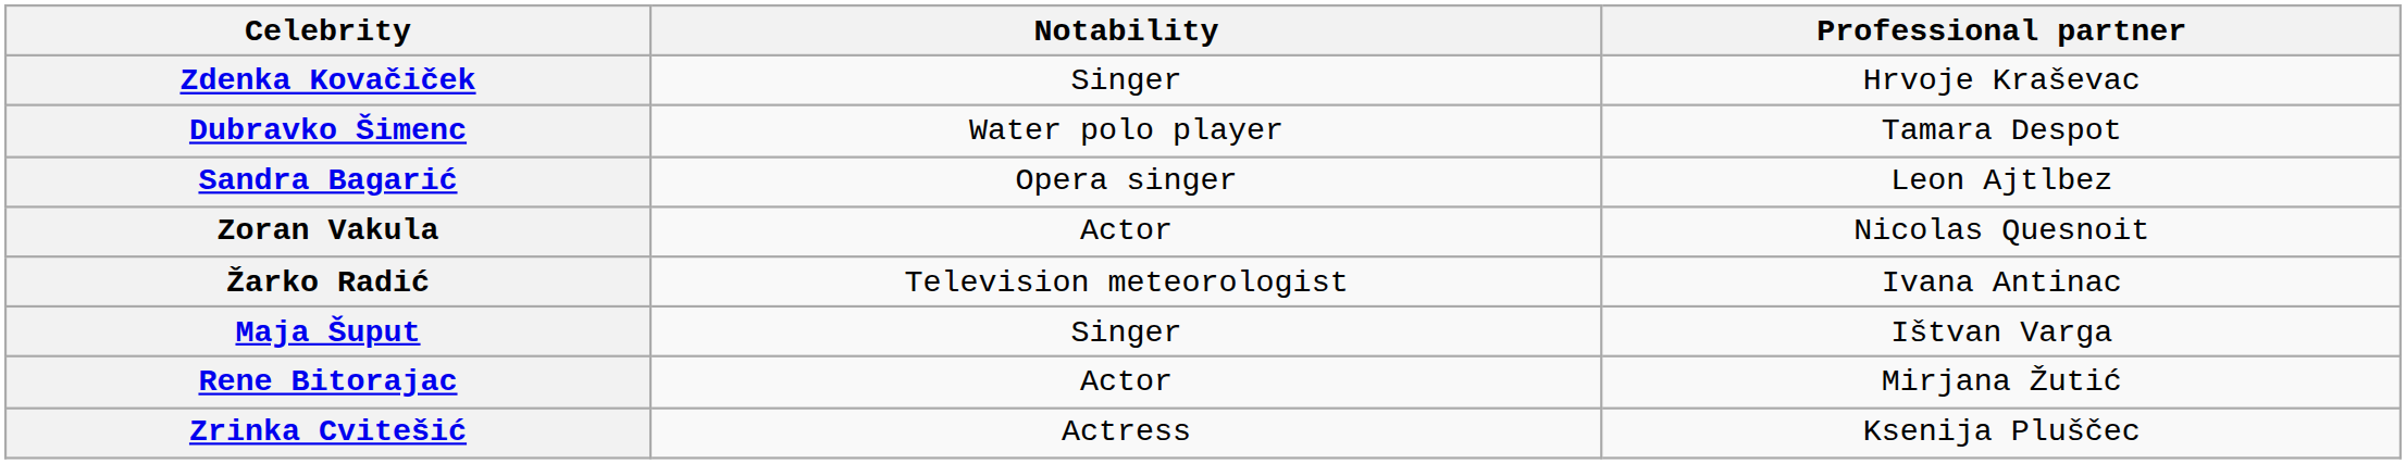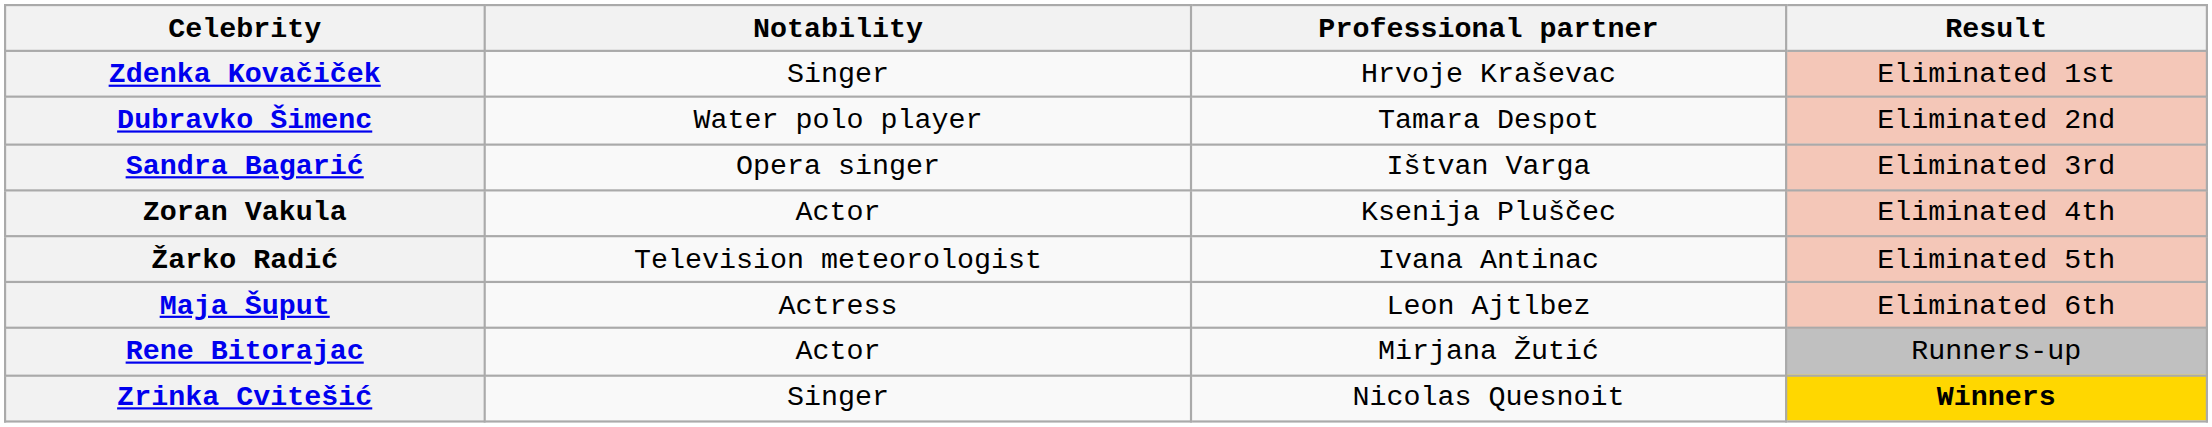+ column: Result | Eliminated 1st | Eliminated 2nd | Eliminated 3rd | Eliminated 4th | Eliminated 5th | Eliminated 6th | Runners-up | Winners
Sandra Bagarić | Professional partner: Leon Ajtlbez -> Ištvan Varga
Zoran Vakula | Professional partner: Nicolas Quesnoit -> Ksenija Pluščec
Maja Šuput | Notability: Singer -> Actress
Maja Šuput | Professional partner: Ištvan Varga -> Leon Ajtlbez
Zrinka Cvitešić | Notability: Actress -> Singer
Zrinka Cvitešić | Professional partner: Ksenija Pluščec -> Nicolas Quesnoit
